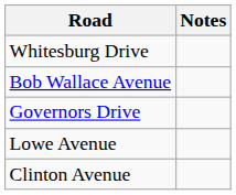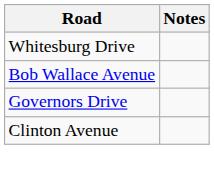- row: Lowe Avenue
